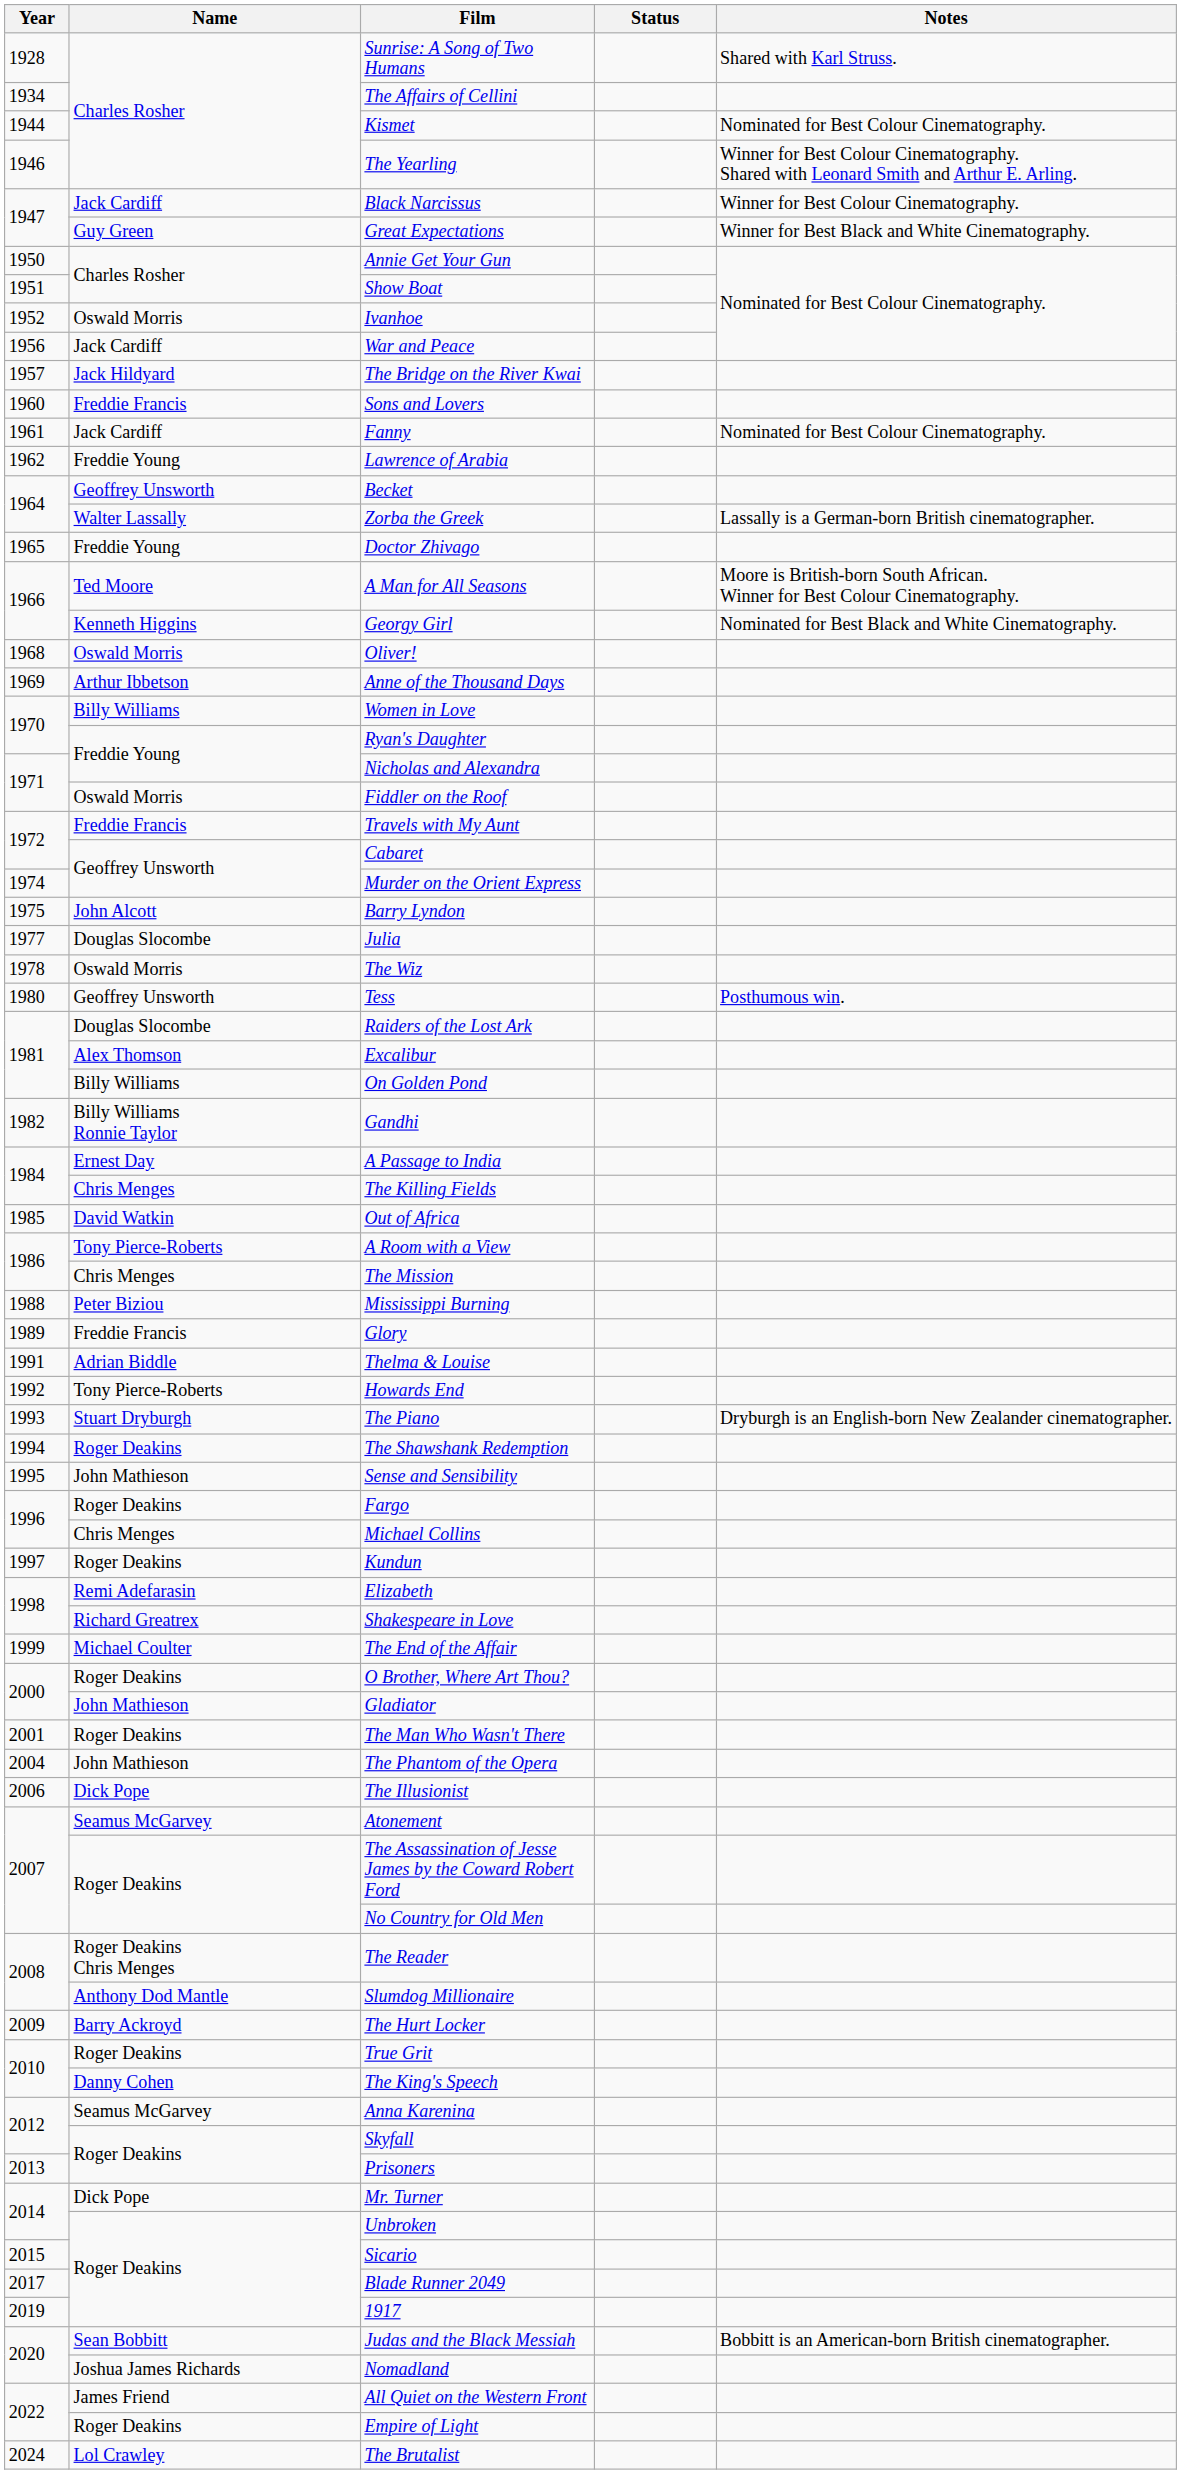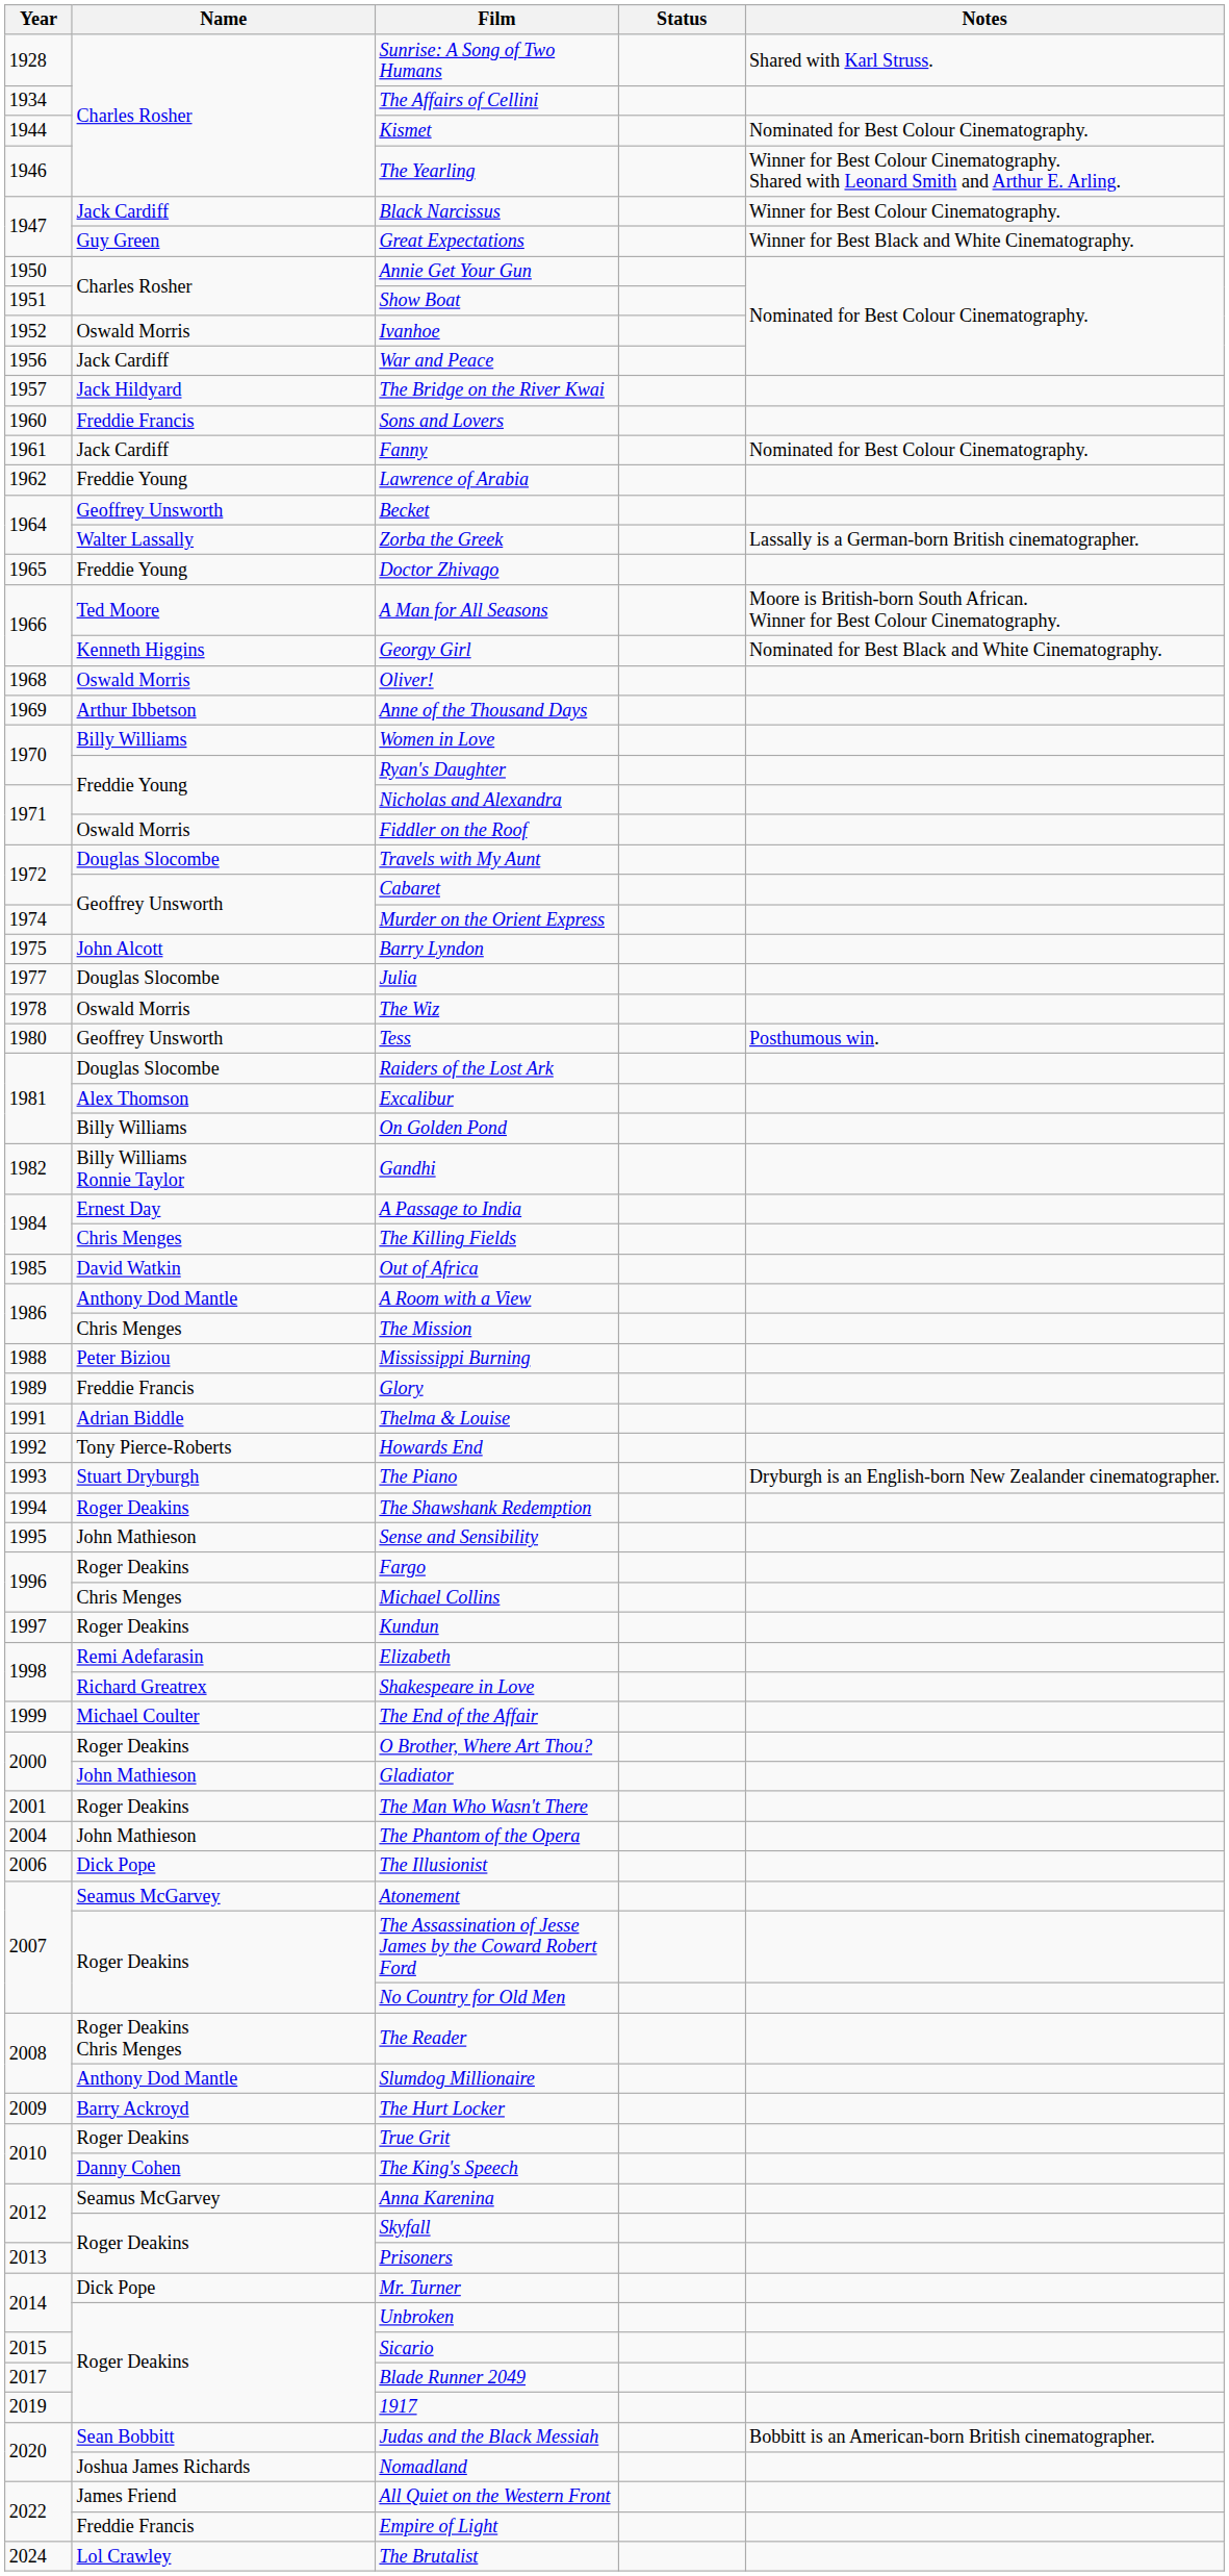Travels with My Aunt | Name: Freddie Francis -> Douglas Slocombe
A Room with a View | Name: Tony Pierce-Roberts -> Anthony Dod Mantle
Empire of Light | Name: Roger Deakins -> Freddie Francis
